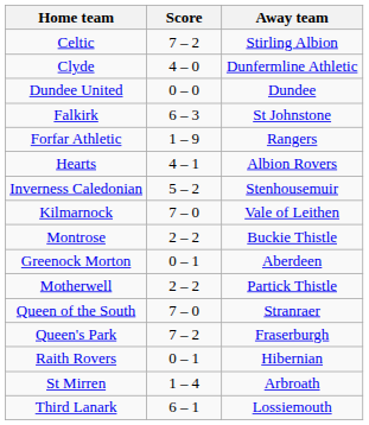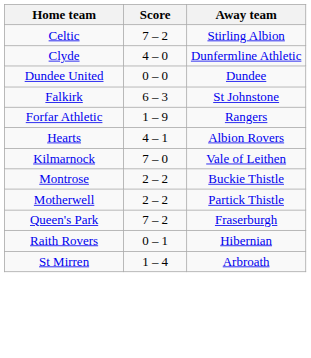- row: Inverness Caledonian | 5 – 2 | Stenhousemuir
- row: Greenock Morton | 0 – 1 | Aberdeen
- row: Queen of the South | 7 – 0 | Stranraer
- row: Third Lanark | 6 – 1 | Lossiemouth
